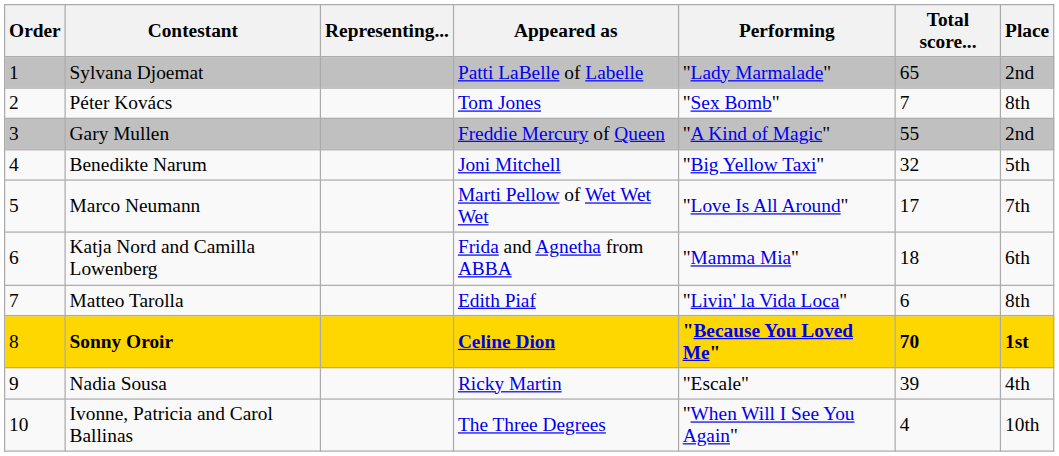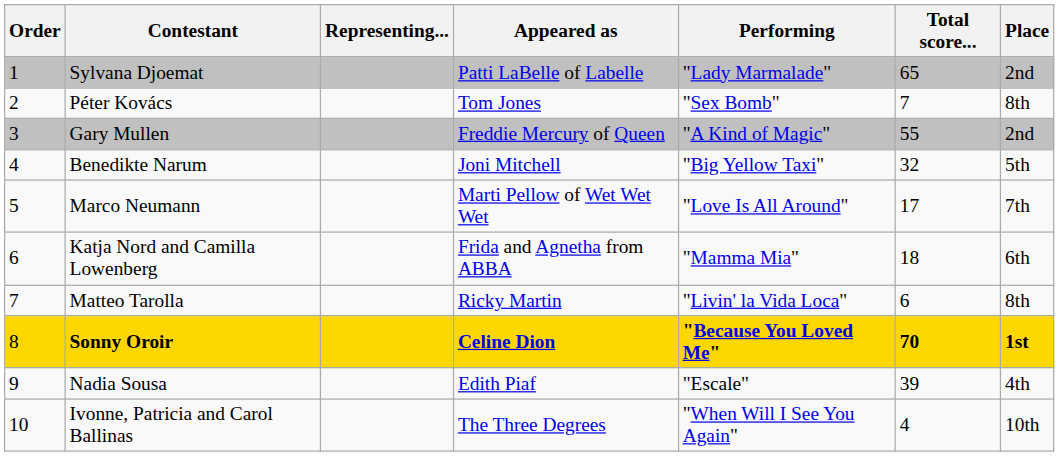Matteo Tarolla | Appeared as: Edith Piaf -> Ricky Martin
Nadia Sousa | Appeared as: Ricky Martin -> Edith Piaf
